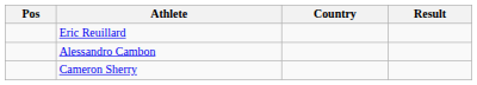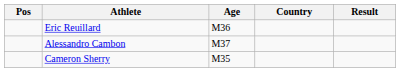+ column: Age | M36 | M37 | M35
